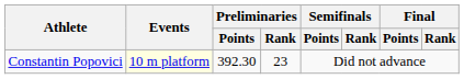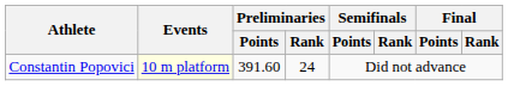Constantin Popovici | Preliminaries / Points: 392.30 -> 391.60
Constantin Popovici | Preliminaries / Rank: 23 -> 24
